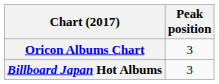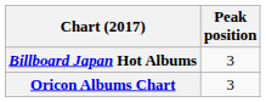rows swapped: Billboard Japan Hot Albums <-> Oricon Albums Chart
